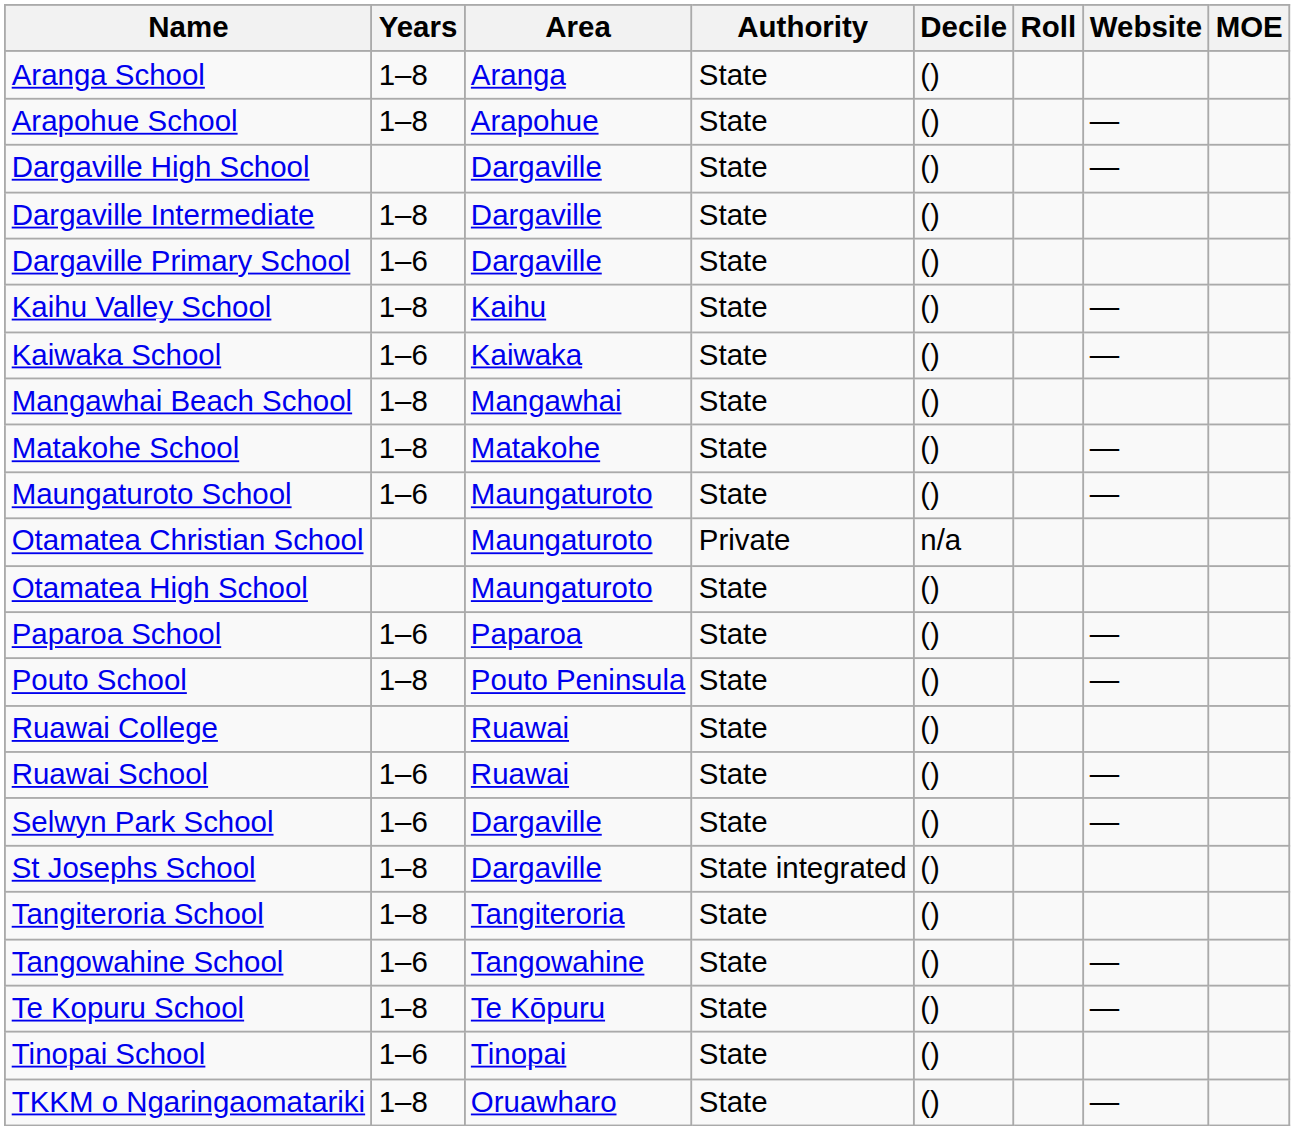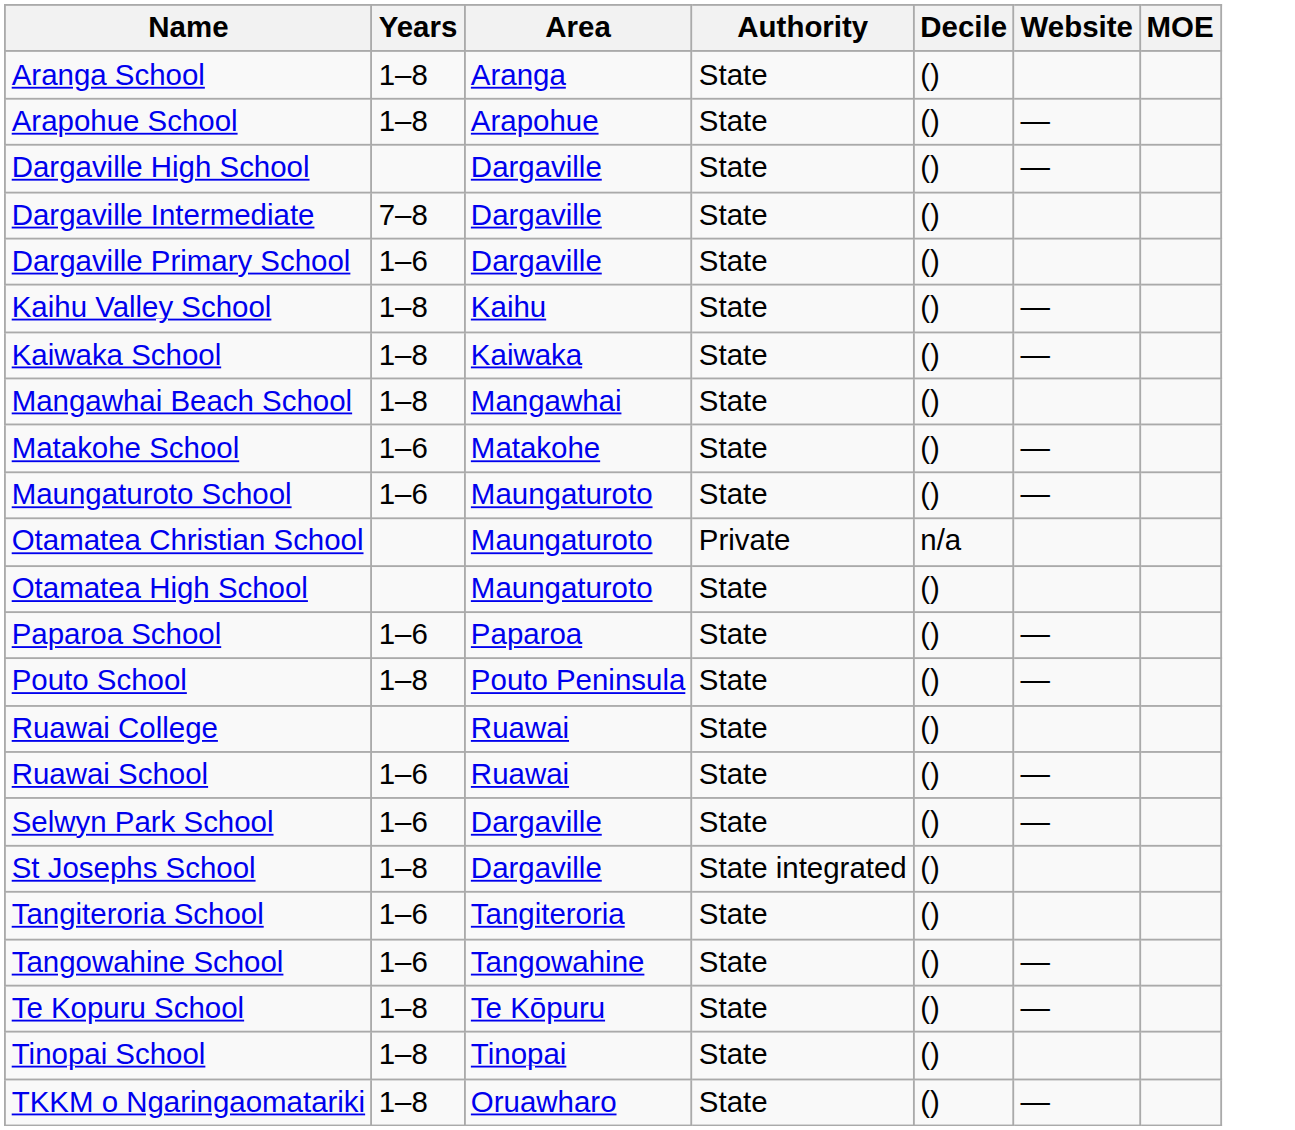- column: Roll
Dargaville Intermediate | Years: 1–8 -> 7–8
Kaiwaka School | Years: 1–6 -> 1–8
Matakohe School | Years: 1–8 -> 1–6
Tangiteroria School | Years: 1–8 -> 1–6
Tinopai School | Years: 1–6 -> 1–8
